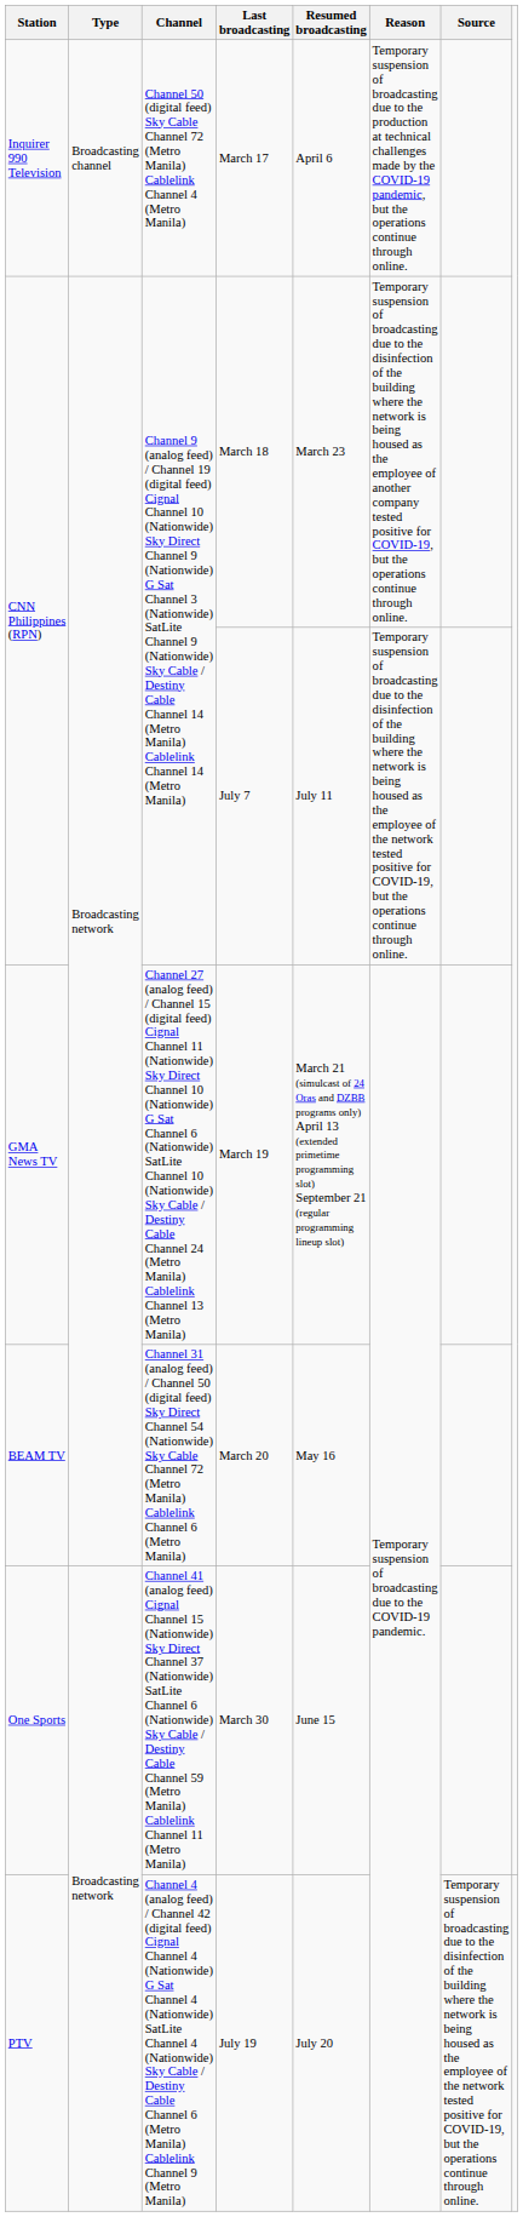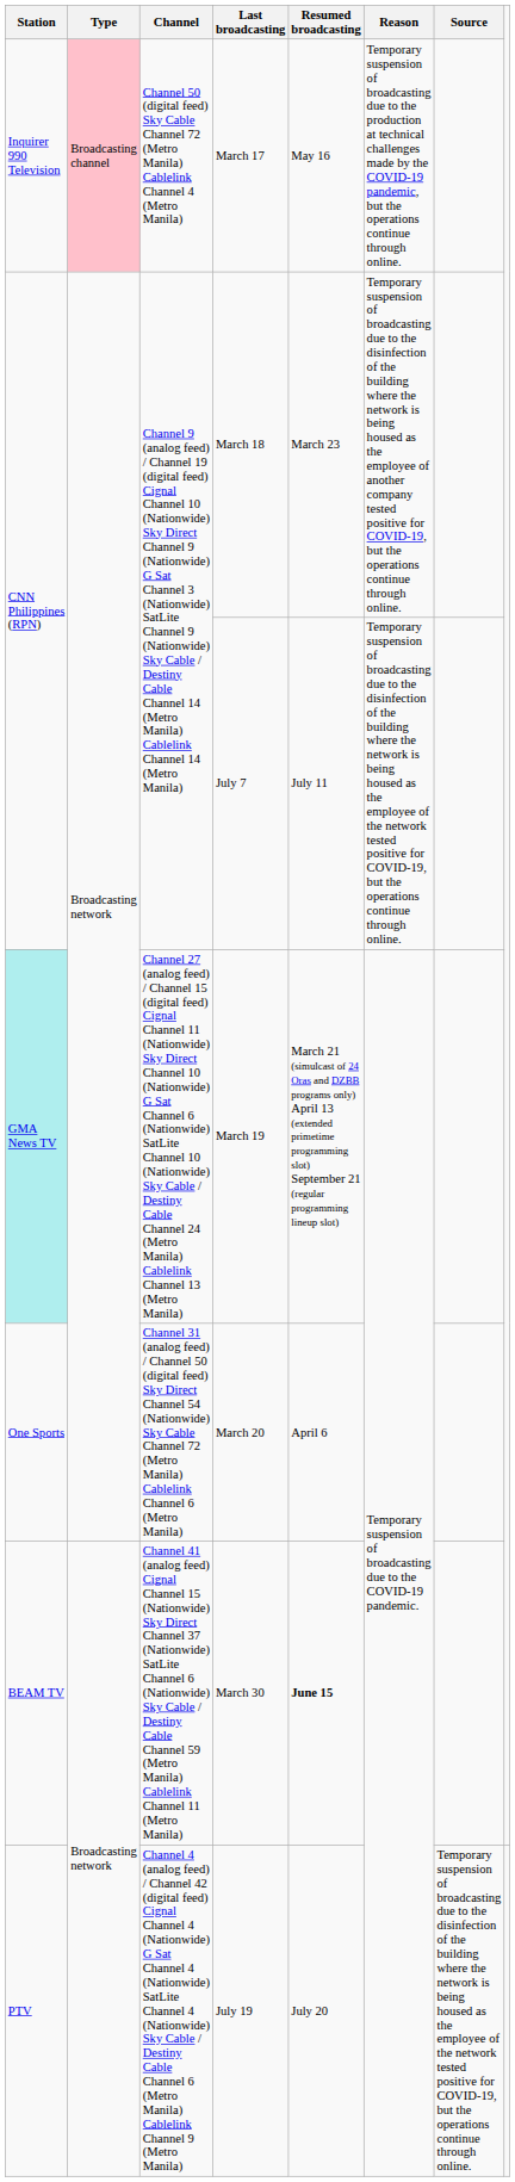March 17 | Type: no background -> pink background
March 17 | Resumed broadcasting: April 6 -> May 16
March 19 | Station: no background -> paleturquoise background
March 20 | Station: BEAM TV -> One Sports
March 20 | Resumed broadcasting: May 16 -> April 6
March 30 | Station: One Sports -> BEAM TV
March 30 | Resumed broadcasting: normal -> bold
